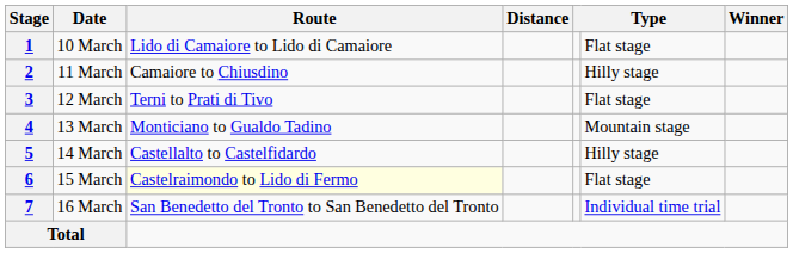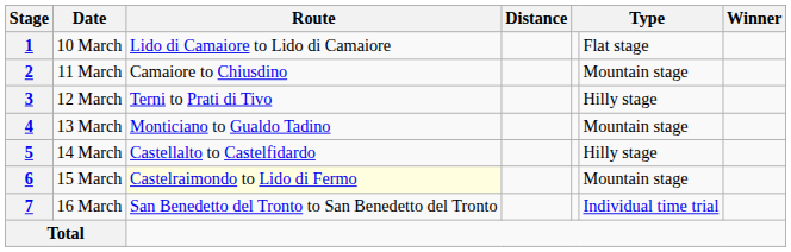2 | column 6: Hilly stage -> Mountain stage
3 | column 6: Flat stage -> Hilly stage
6 | column 6: Flat stage -> Mountain stage
